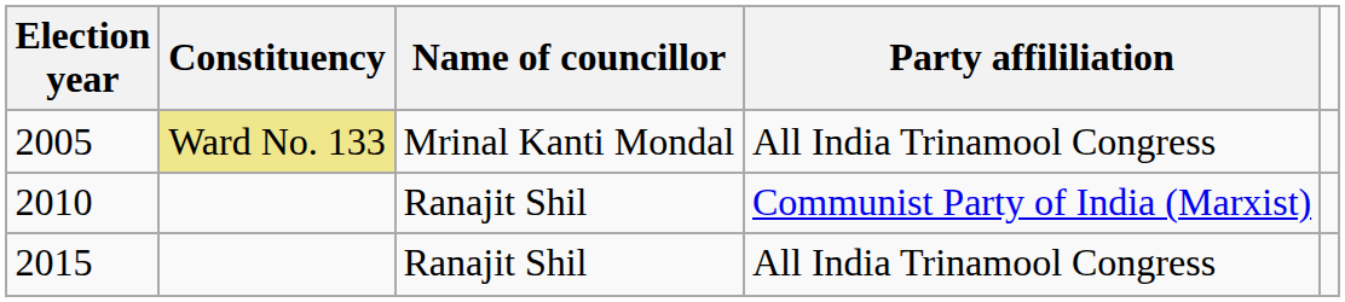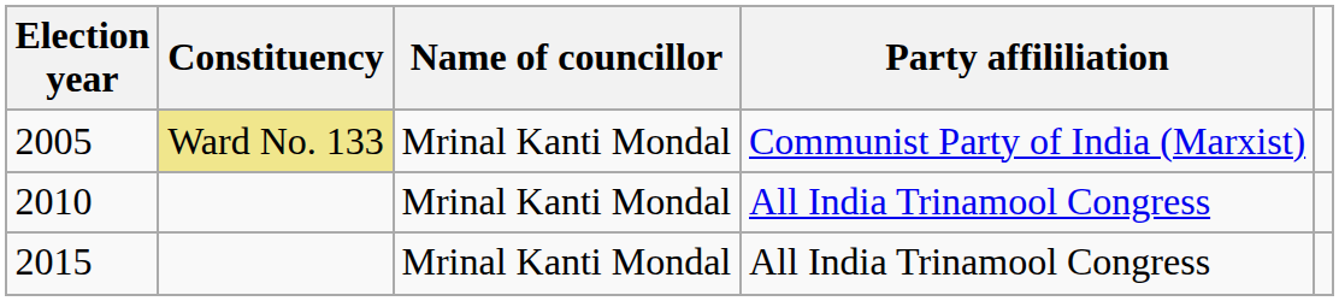2005 | Party affililiation: All India Trinamool Congress -> Communist Party of India (Marxist)
2010 | Name of councillor: Ranajit Shil -> Mrinal Kanti Mondal
2010 | Party affililiation: Communist Party of India (Marxist) -> All India Trinamool Congress
2015 | Name of councillor: Ranajit Shil -> Mrinal Kanti Mondal
